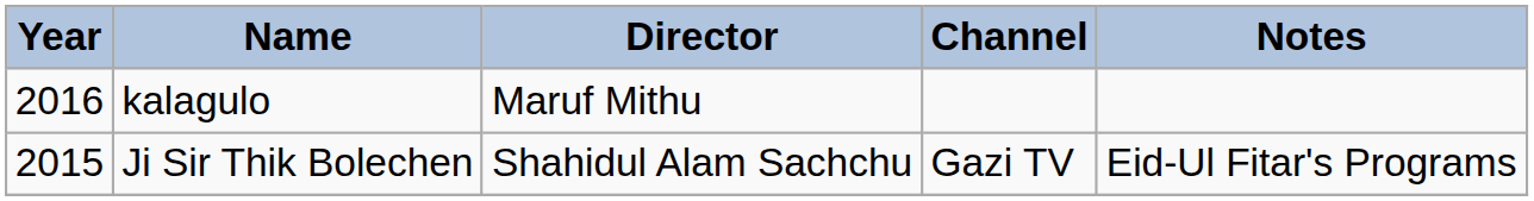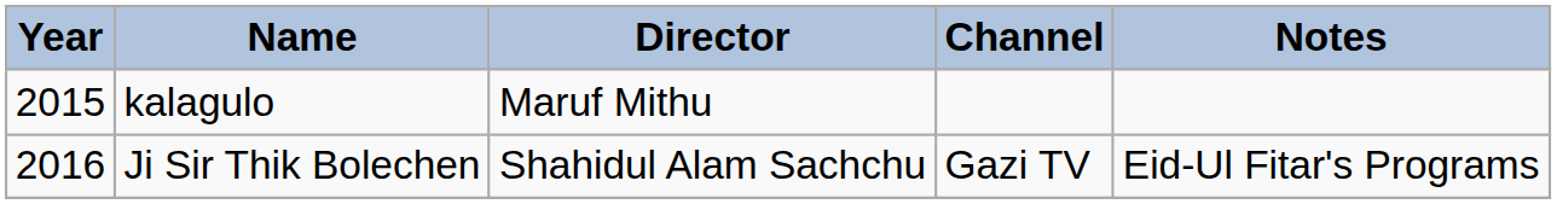kalagulo | Year: 2016 -> 2015
Ji Sir Thik Bolechen | Year: 2015 -> 2016
